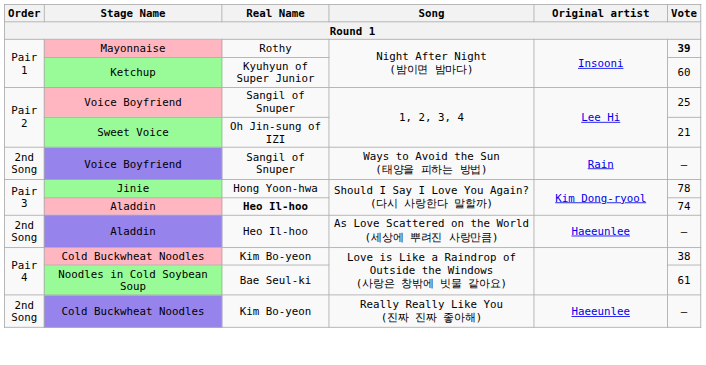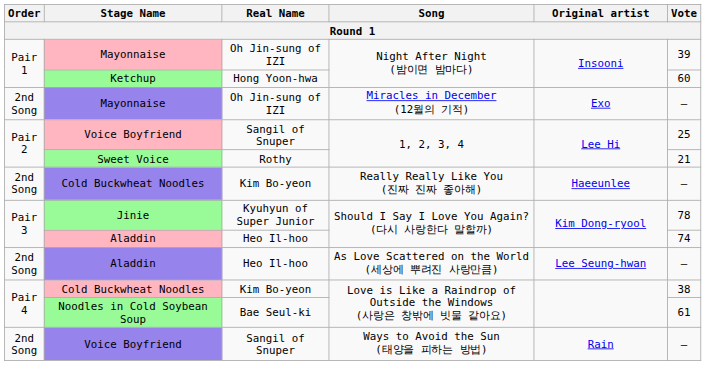Mayonnaise / Night After Night (밤이면 밤마다) | Real Name: Rothy -> Oh Jin-sung of IZI
Mayonnaise / Night After Night (밤이면 밤마다) | Vote: bold -> normal
Ketchup | Real Name: Kyuhyun of Super Junior -> Hong Yoon-hwa
+ row: 2nd Song | Mayonnaise | Oh Jin-sung of IZI | Miracles in December (12월의 기적) | Exo | —
Sweet Voice | Real Name: Oh Jin-sung of IZI -> Rothy
rows swapped: Voice Boyfriend / Ways to Avoid the Sun (태양을 피하는 방법) <-> Cold Buckwheat Noodles / Really Really Like You (진짜 진짜 좋아해)
Jinie | Real Name: Hong Yoon-hwa -> Kyuhyun of Super Junior
Aladdin / Should I Say I Love You Again? (다시 사랑한다 말할까) | Real Name: bold -> normal
Aladdin / As Love Scattered on the World (세상에 뿌려진 사랑만큼) | Original artist: Haeeunlee -> Lee Seung-hwan
